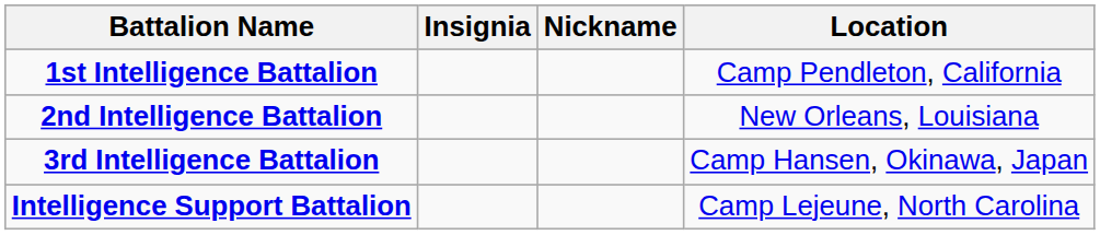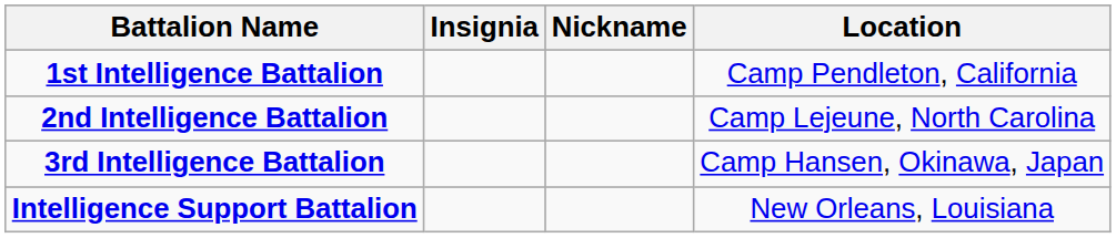2nd Intelligence Battalion | Location: New Orleans, Louisiana -> Camp Lejeune, North Carolina
Intelligence Support Battalion | Location: Camp Lejeune, North Carolina -> New Orleans, Louisiana
